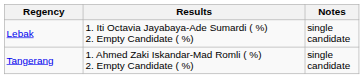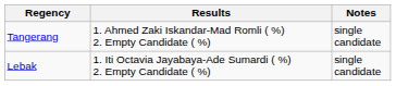rows swapped: Lebak <-> Tangerang
